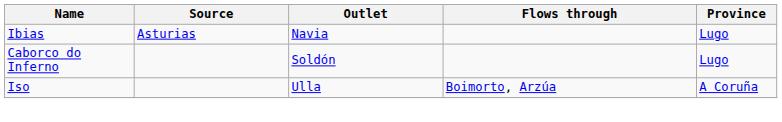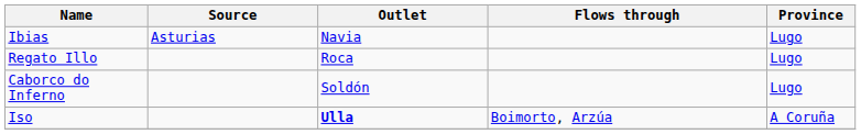+ row: Regato Illo | Roca | Lugo
Iso | Outlet: normal -> bold
